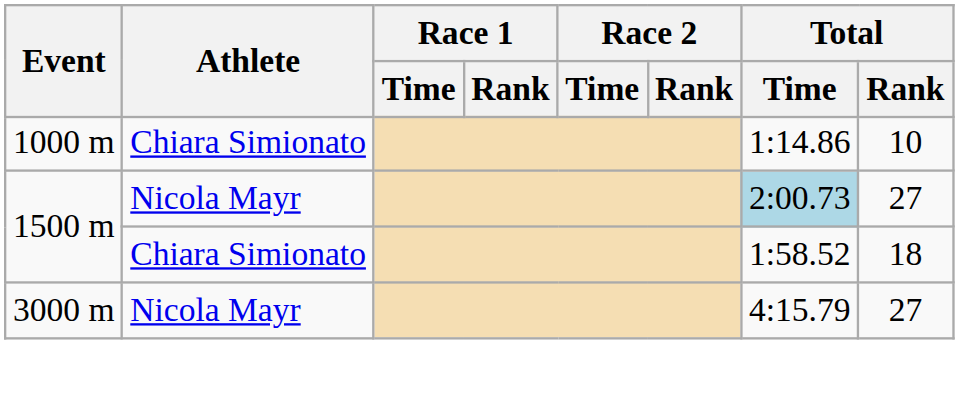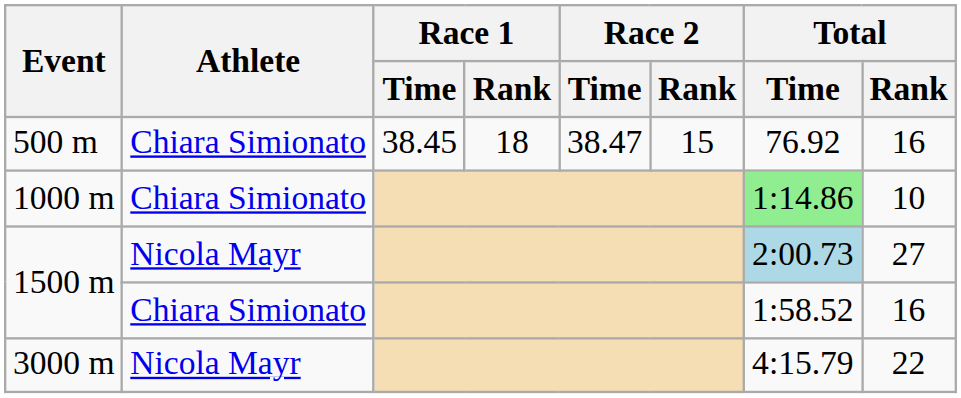+ row: 500 m | Chiara Simionato | 38.45 | 18 | 38.47 | 15 | 76.92 | 16
1000 m | Total / Time: no background -> lightgreen background
1500 m / Chiara Simionato | Total / Rank: 18 -> 16
3000 m | Total / Rank: 27 -> 22
